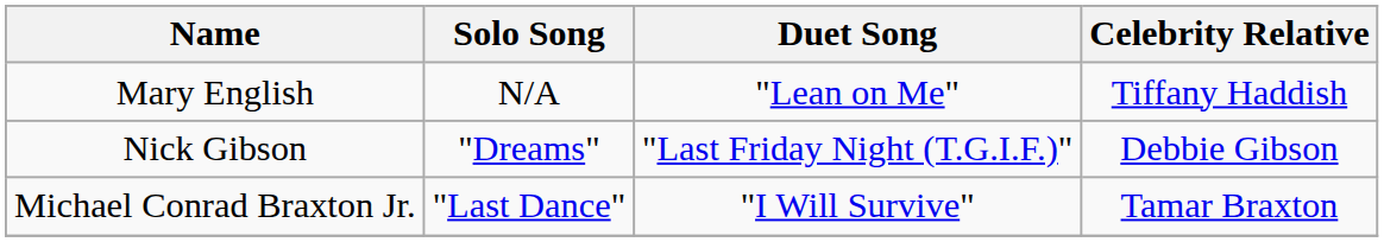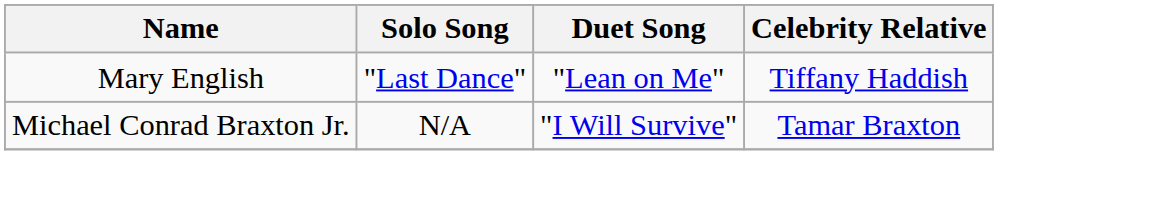Mary English | Solo Song: N/A -> "Last Dance"
- row: Nick Gibson | "Dreams" | "Last Friday Night (T.G.I.F.)" | Debbie Gibson
Michael Conrad Braxton Jr. | Solo Song: "Last Dance" -> N/A
